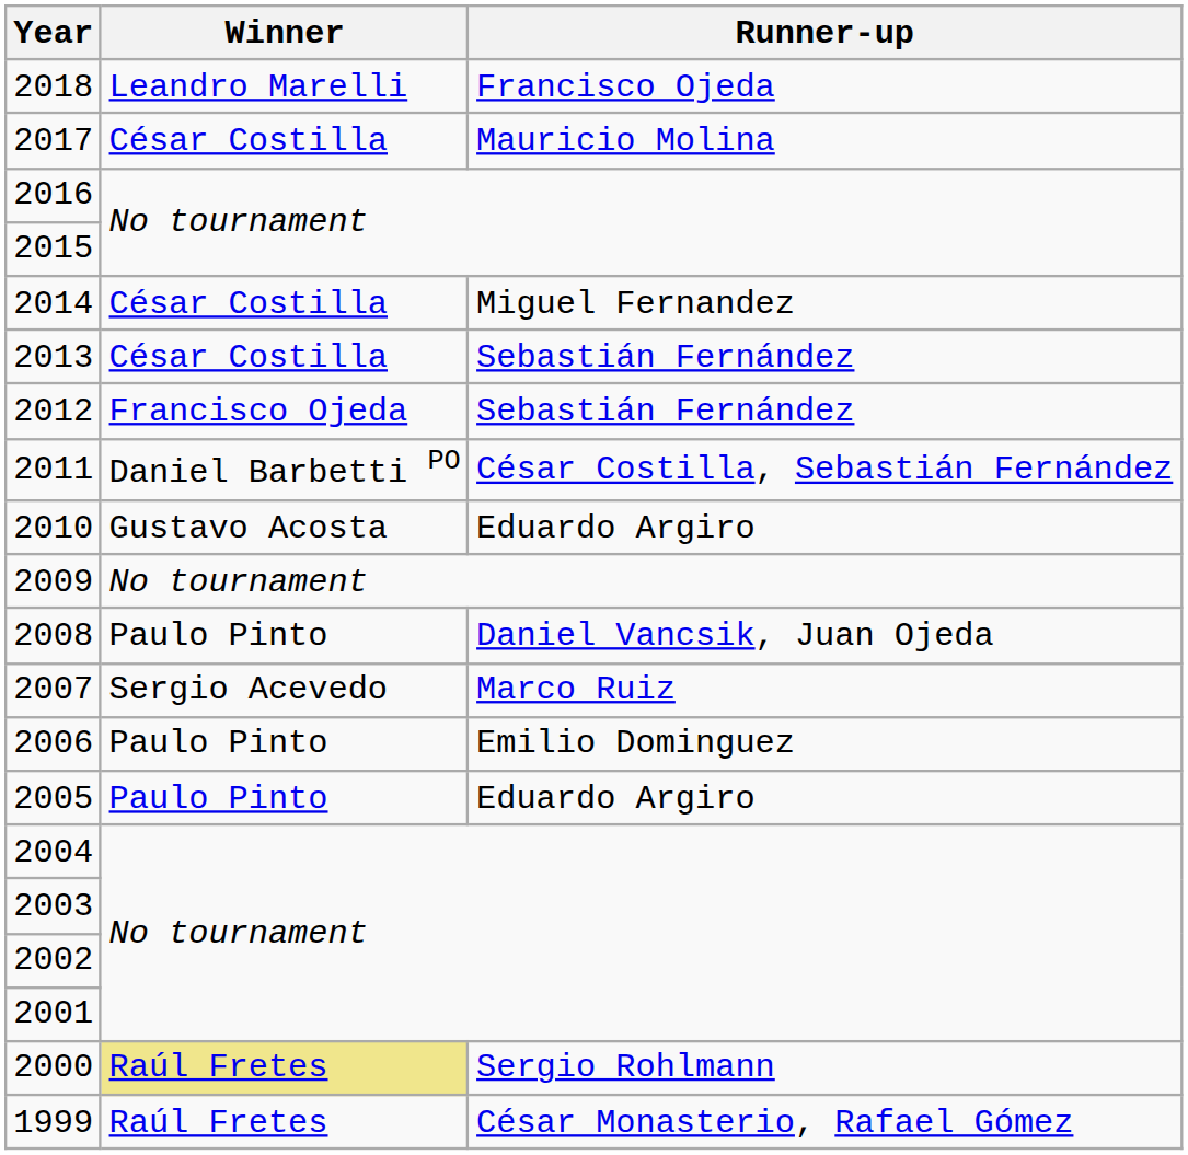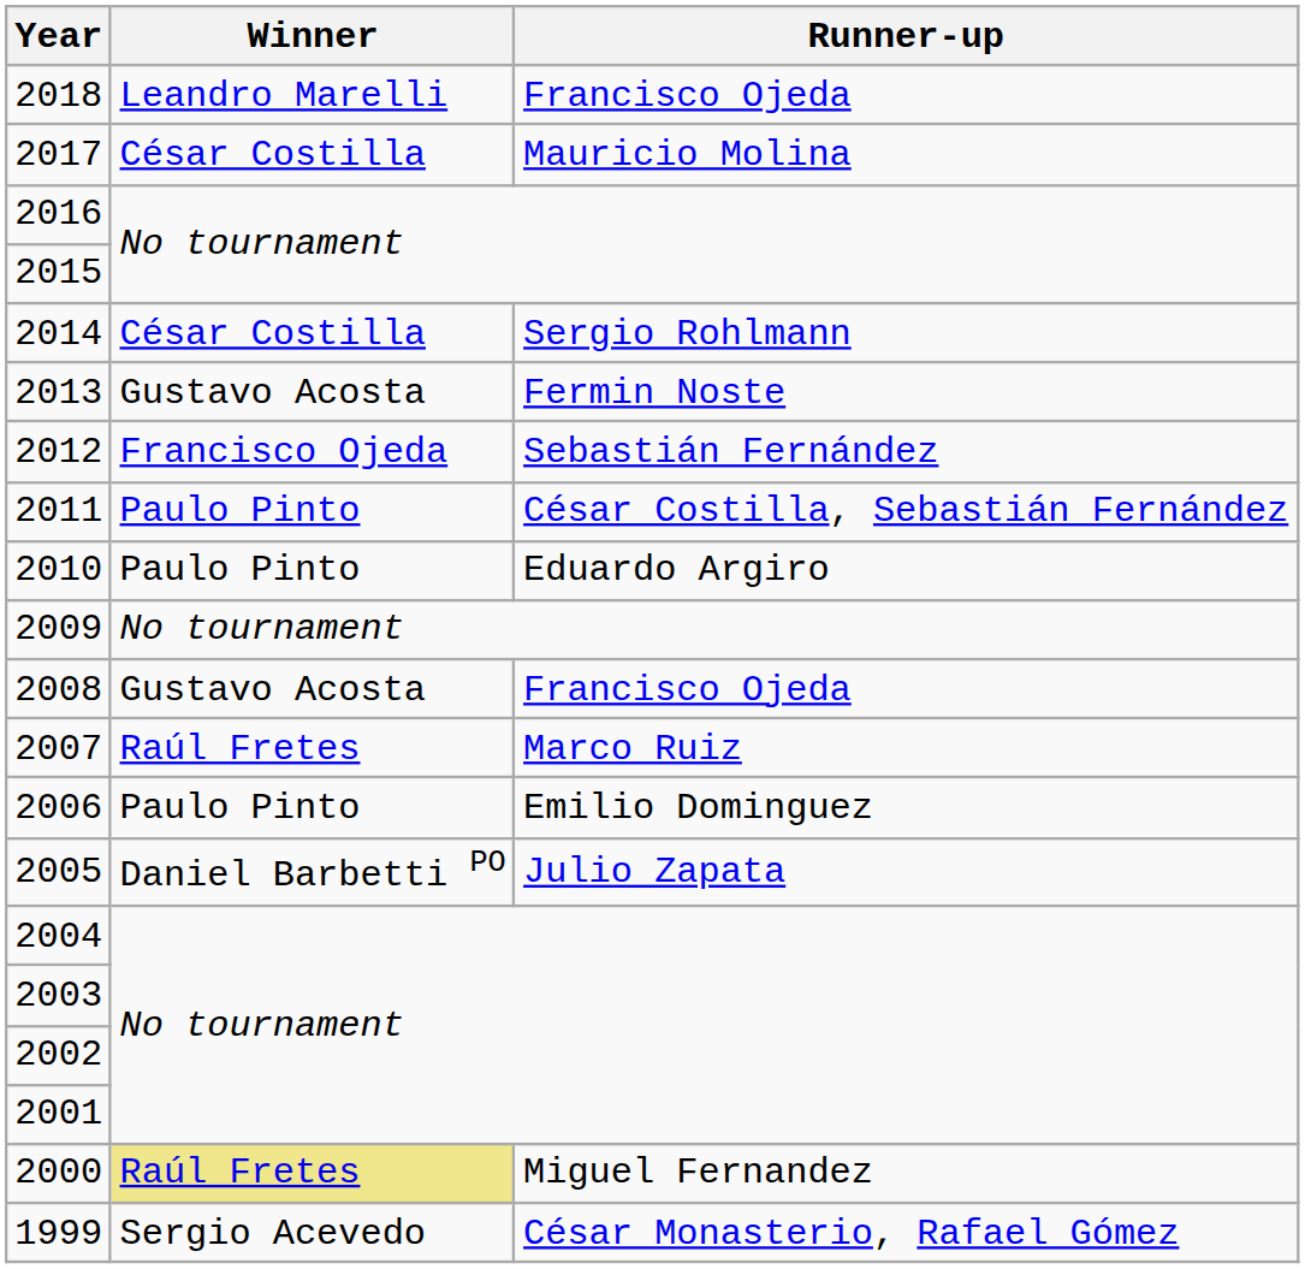2014 | Runner-up: Miguel Fernandez -> Sergio Rohlmann
2013 | Winner: César Costilla -> Gustavo Acosta
2013 | Runner-up: Sebastián Fernández -> Fermin Noste
2011 | Winner: Daniel Barbetti PO -> Paulo Pinto
2010 | Winner: Gustavo Acosta -> Paulo Pinto
2008 | Winner: Paulo Pinto -> Gustavo Acosta
2008 | Runner-up: Daniel Vancsik, Juan Ojeda -> Francisco Ojeda
2007 | Winner: Sergio Acevedo -> Raúl Fretes
2005 | Winner: Paulo Pinto -> Daniel Barbetti PO
2005 | Runner-up: Eduardo Argiro -> Julio Zapata
2000 | Runner-up: Sergio Rohlmann -> Miguel Fernandez
1999 | Winner: Raúl Fretes -> Sergio Acevedo
